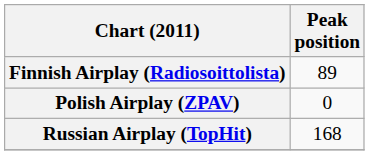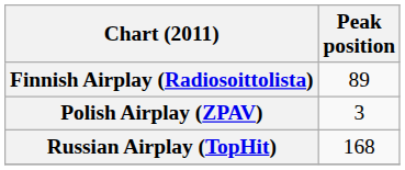Polish Airplay (ZPAV) | Peak position: 0 -> 3
